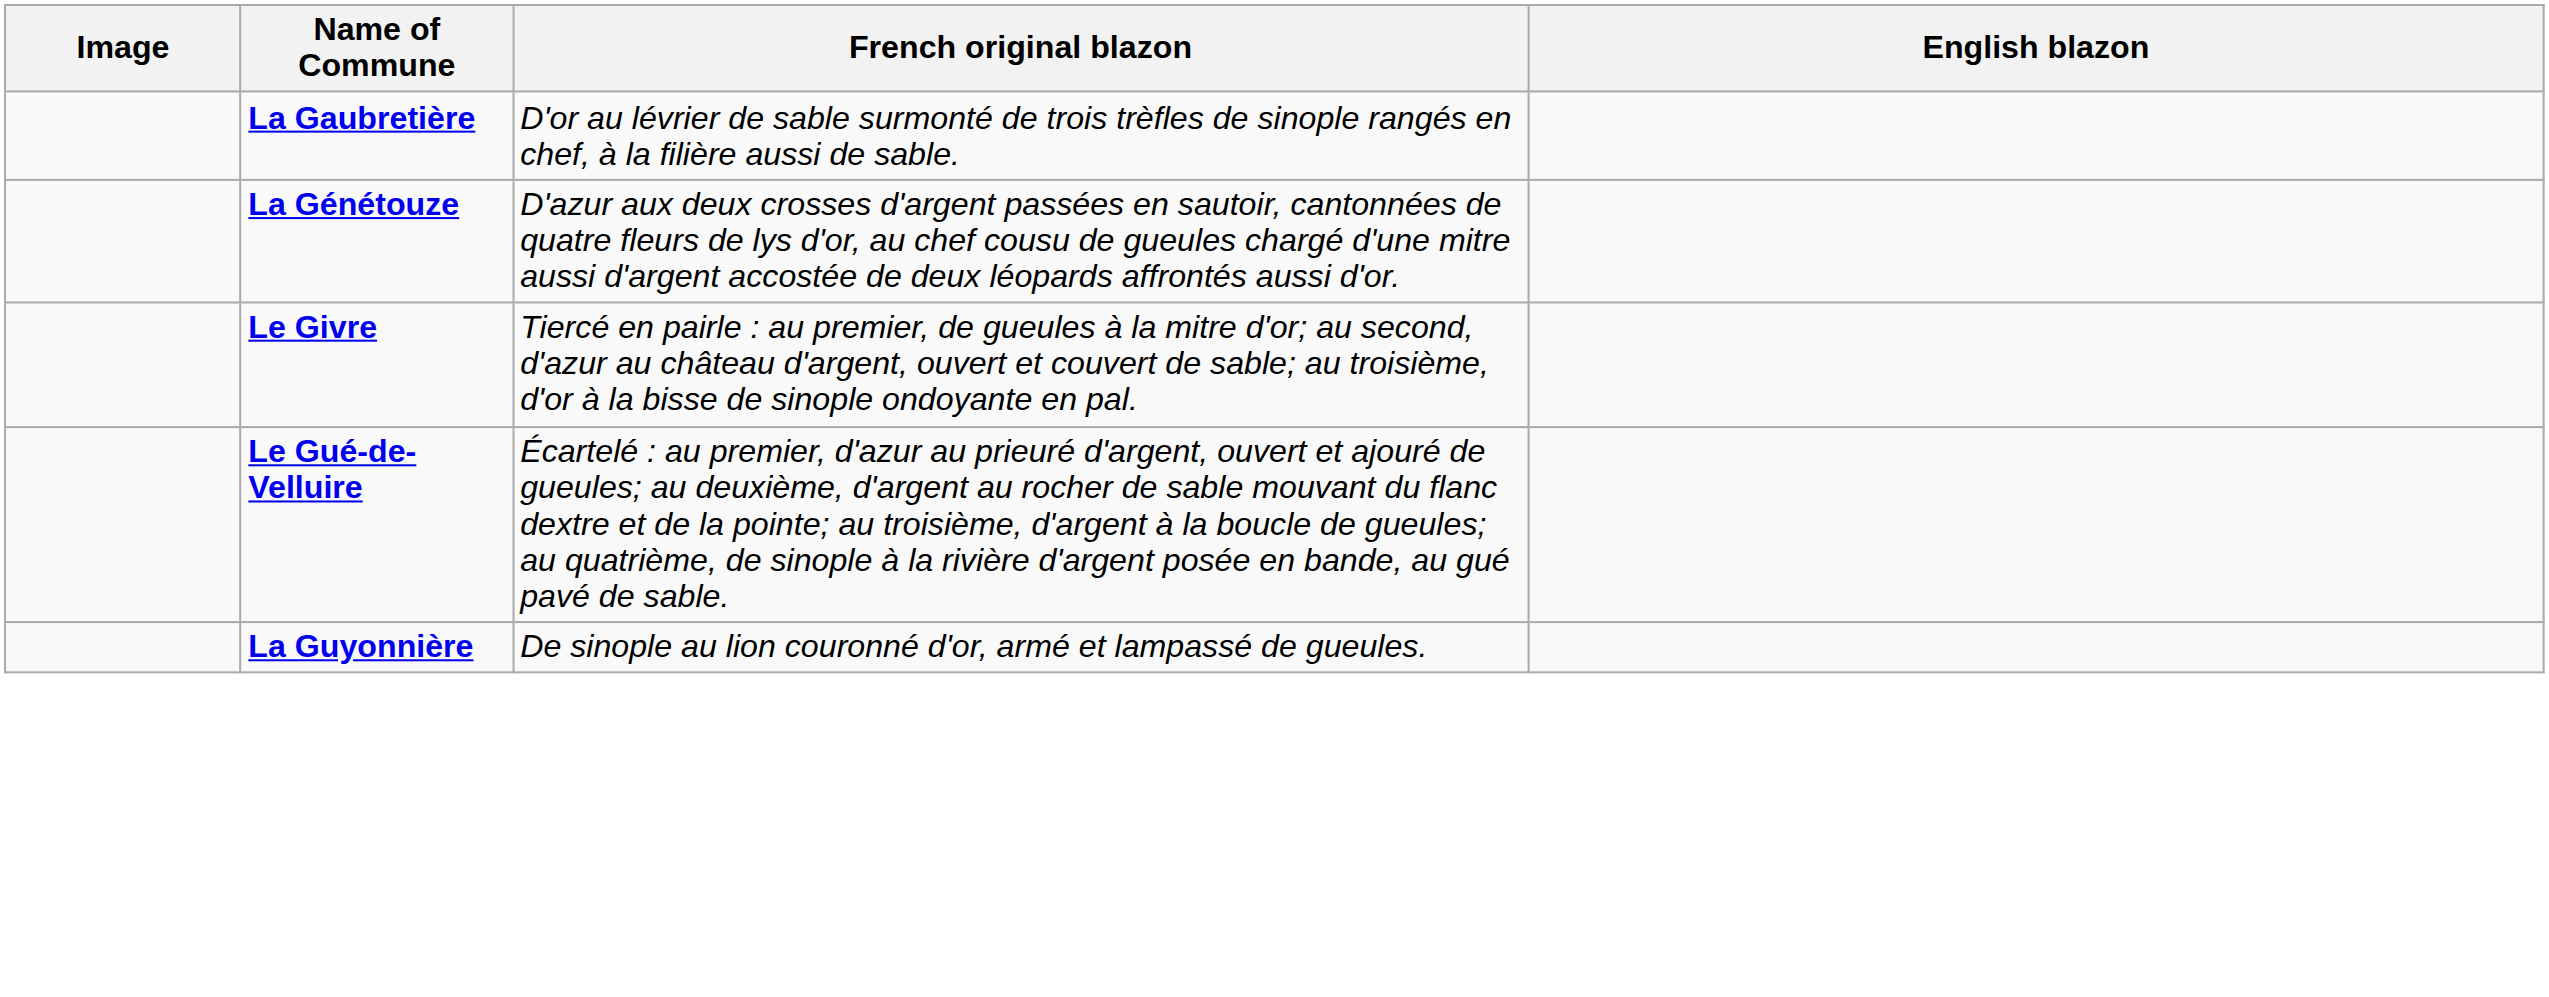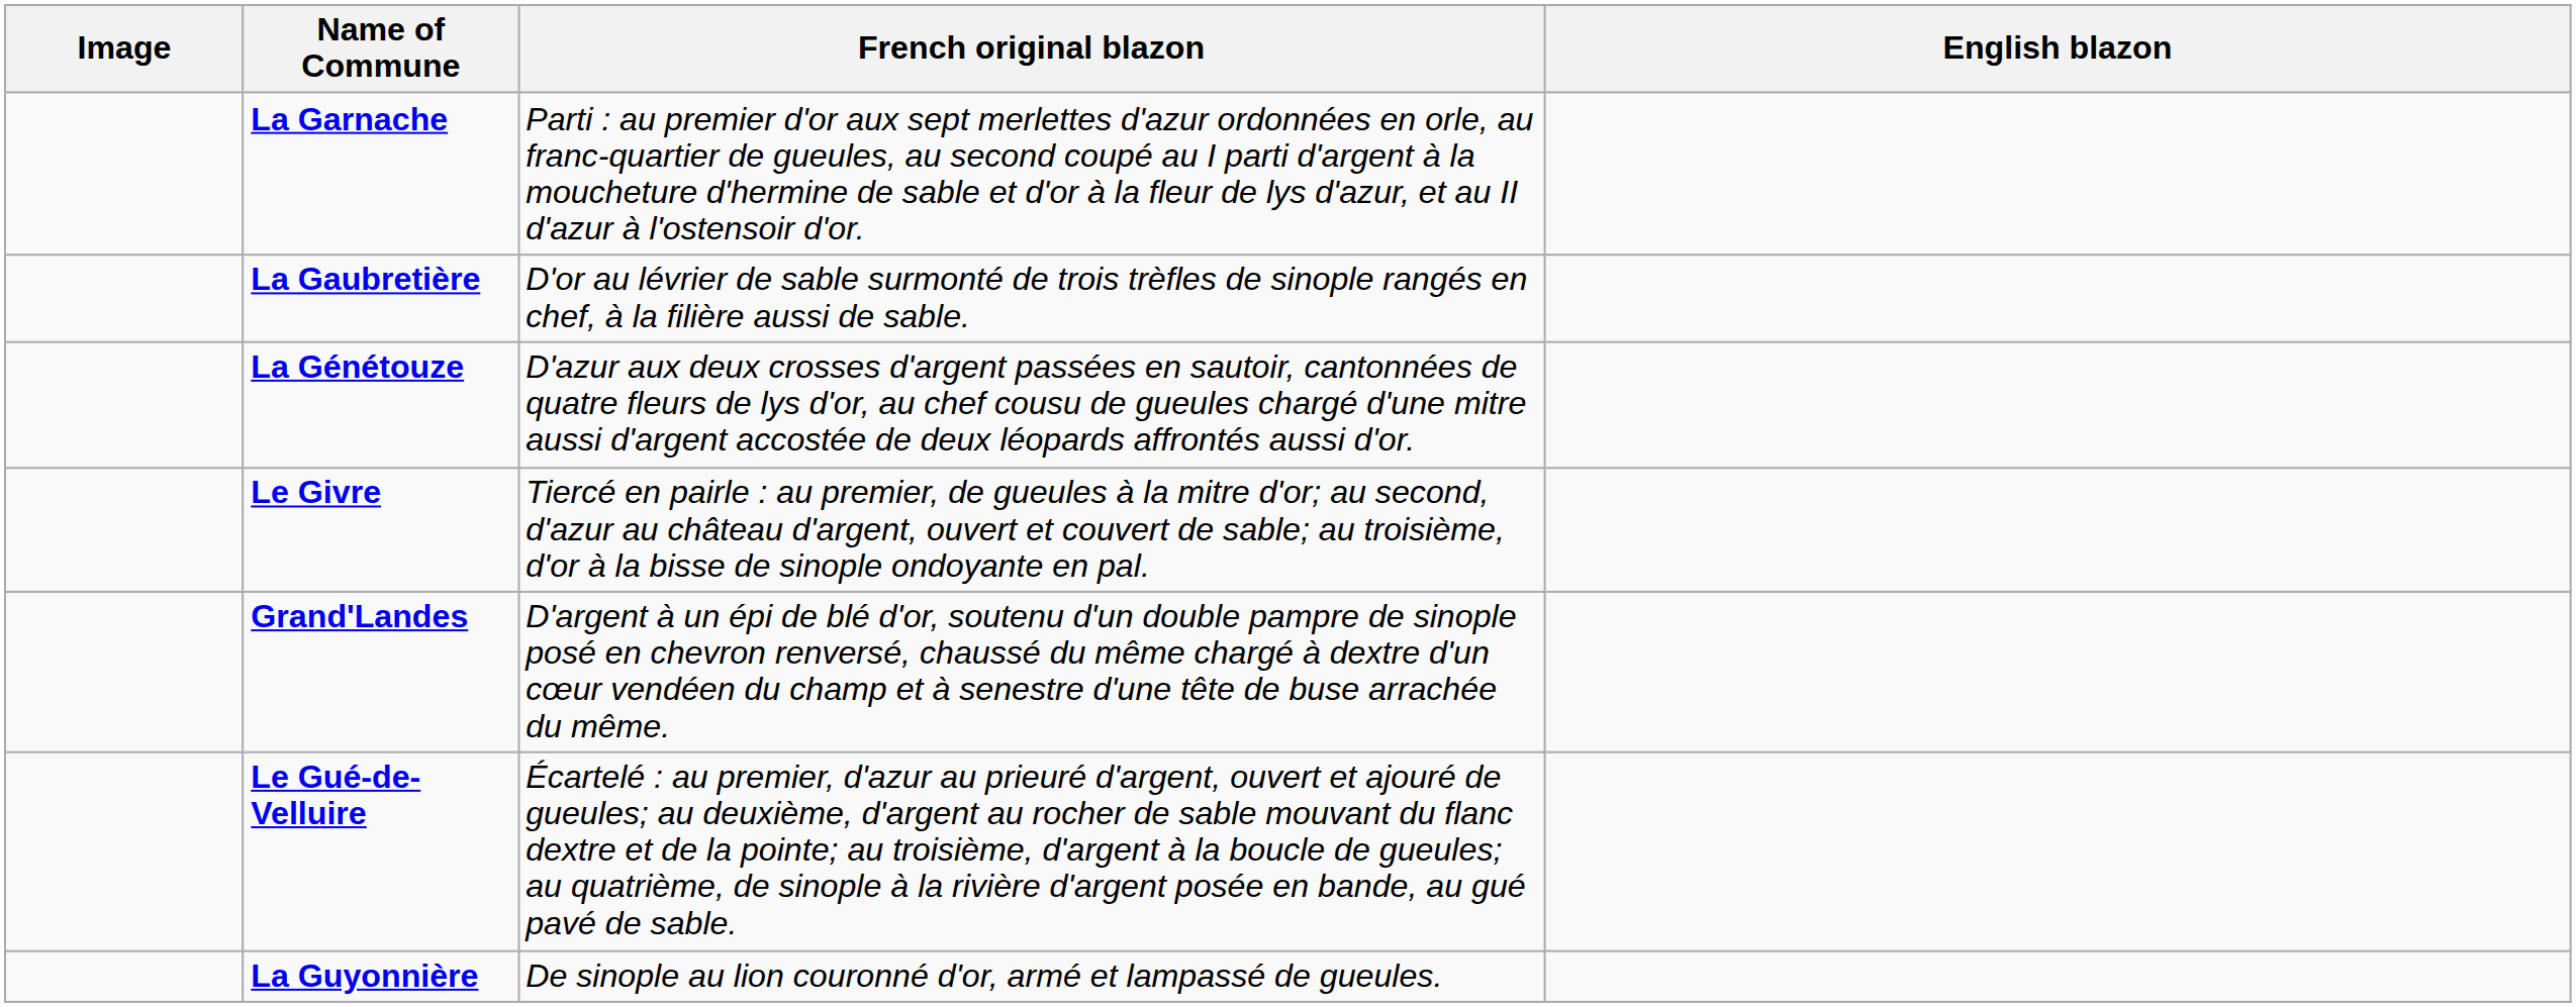+ row: La Garnache | Parti : au premier d'or aux sept merlettes d'azur ordonnées en orle, au franc-quartier de gueules, au second coupé au I parti d'argent à la moucheture d'hermine de sable et d'or à la fleur de lys d'azur, et au II d'azur à l'ostensoir d'or.
+ row: Grand'Landes | D'argent à un épi de blé d'or, soutenu d'un double pampre de sinople posé en chevron renversé, chaussé du même chargé à dextre d'un cœur vendéen du champ et à senestre d'une tête de buse arrachée du même.
